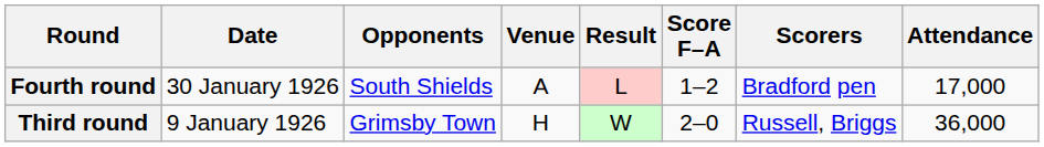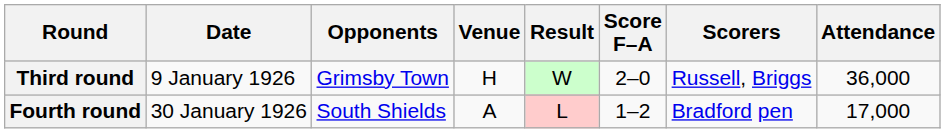rows swapped: Third round <-> Fourth round
